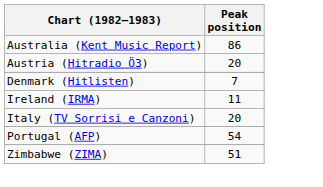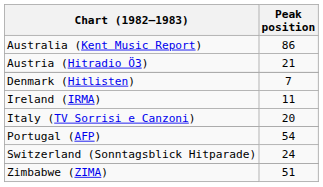Austria (Hitradio Ö3) | Peak position: 20 -> 21
+ row: Switzerland (Sonntagsblick Hitparade) | 24
